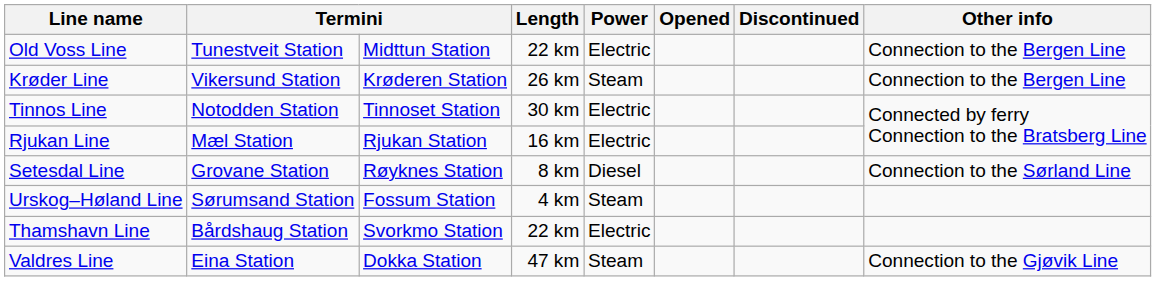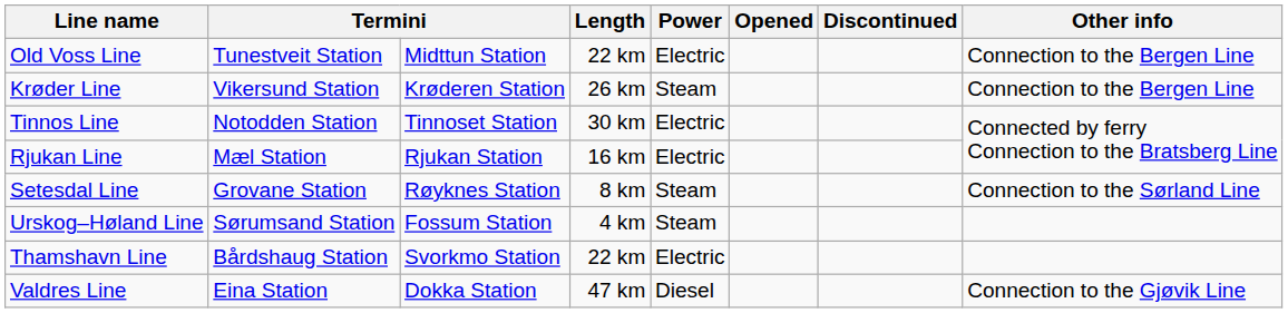Setesdal Line | Power: Diesel -> Steam
Valdres Line | Power: Steam -> Diesel
